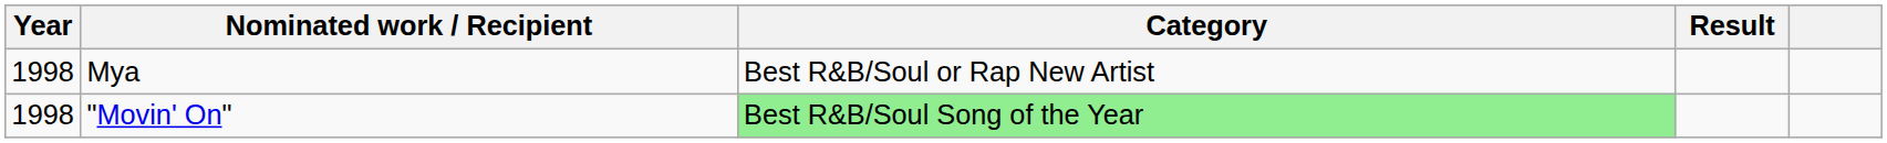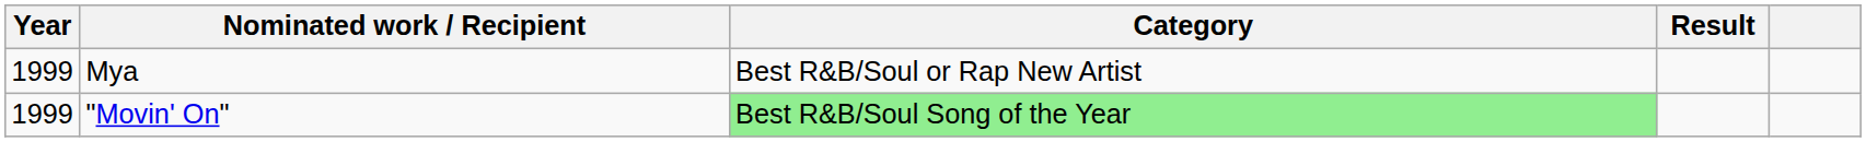Mya | Year: 1998 -> 1999
"Movin' On" | Year: 1998 -> 1999
